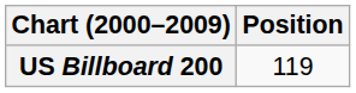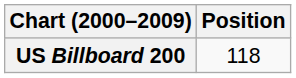US Billboard 200 | Position: 119 -> 118
